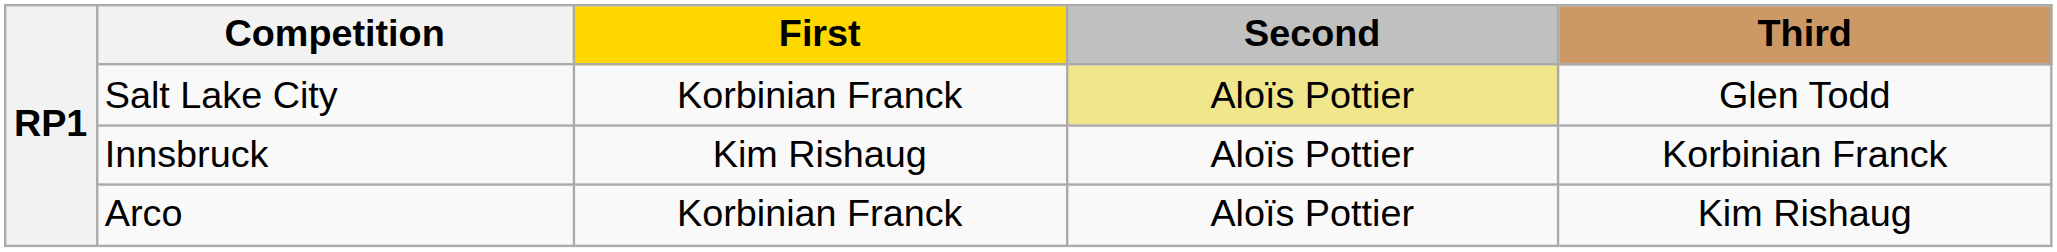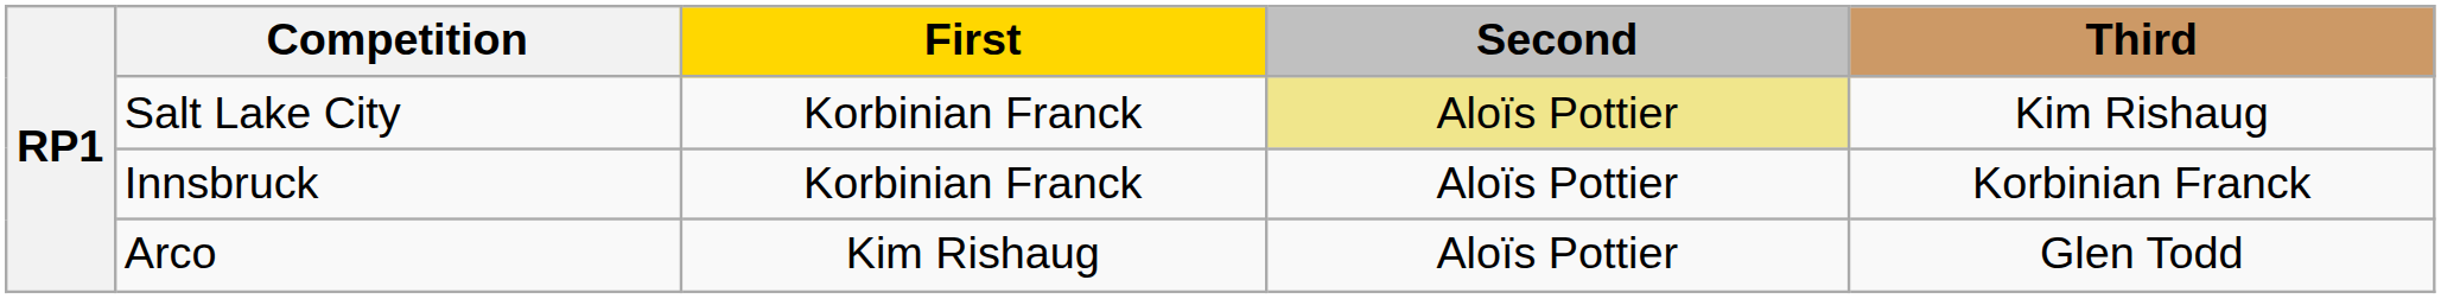Salt Lake City | Third: Glen Todd -> Kim Rishaug
Innsbruck | First: Kim Rishaug -> Korbinian Franck
Arco | First: Korbinian Franck -> Kim Rishaug
Arco | Third: Kim Rishaug -> Glen Todd
